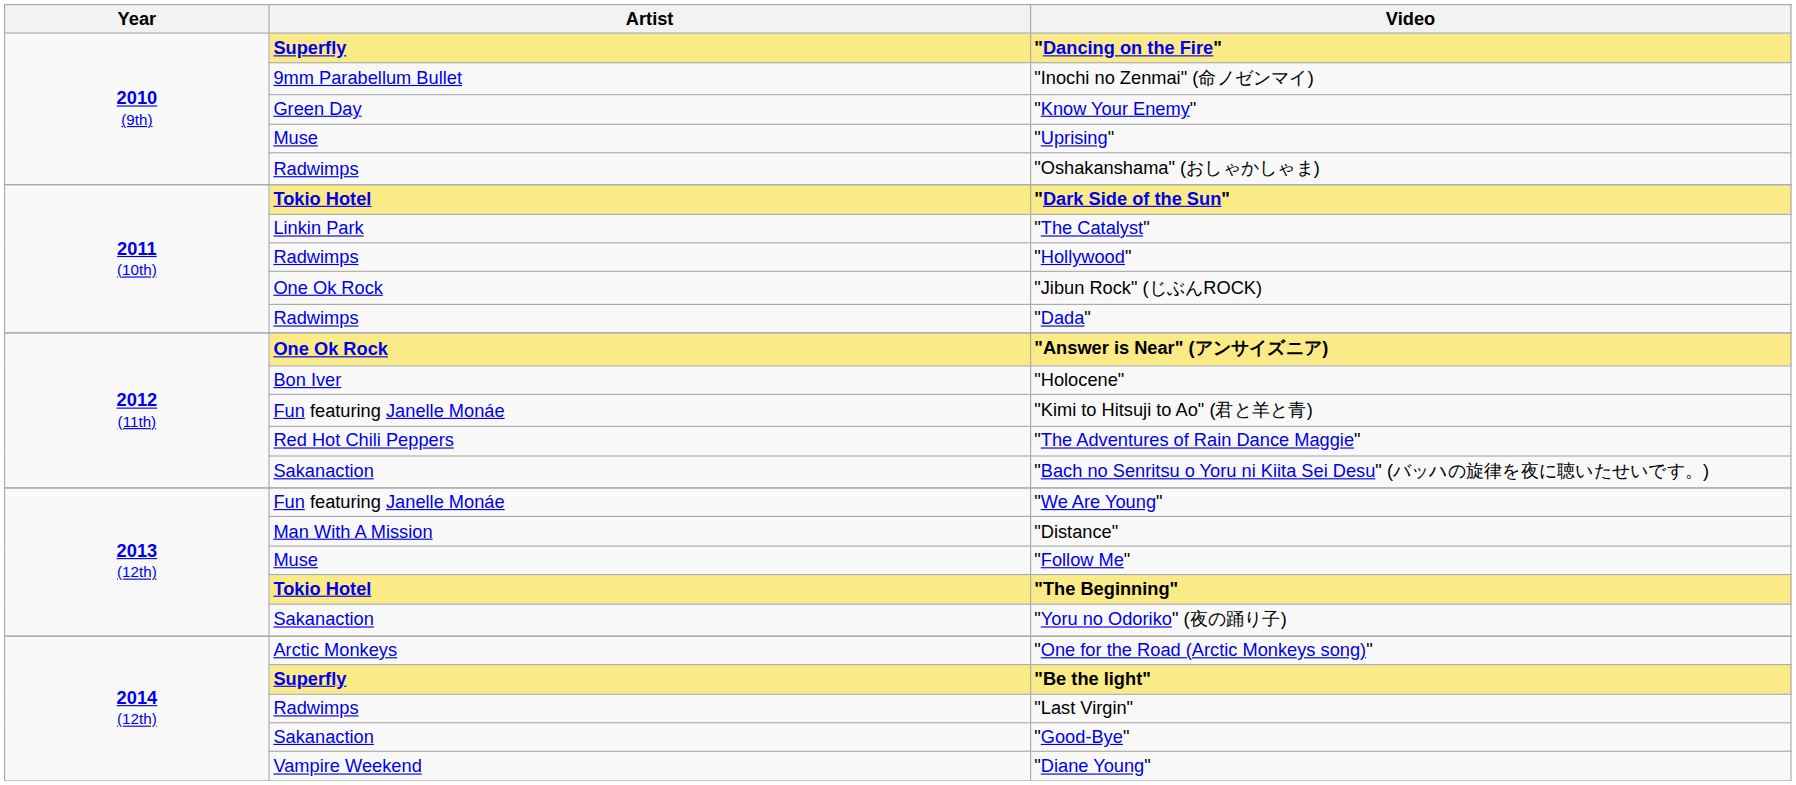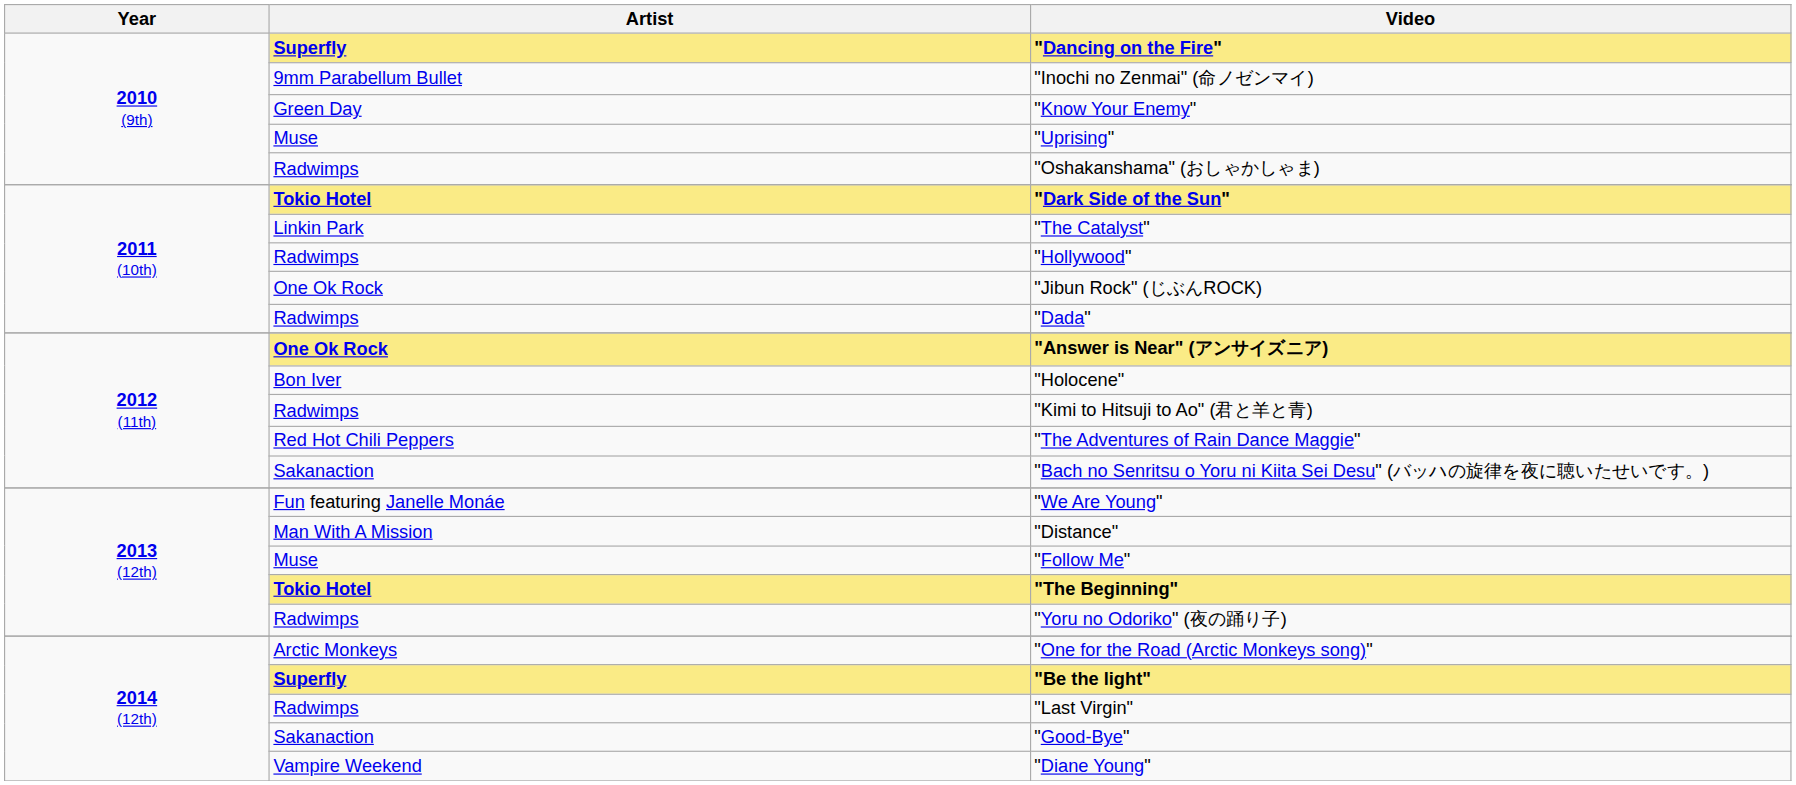"Kimi to Hitsuji to Ao" (君と羊と青) | Artist: Fun featuring Janelle Monáe -> Radwimps
"Yoru no Odoriko" (夜の踊り子) | Artist: Sakanaction -> Radwimps
